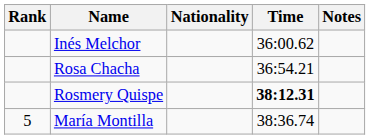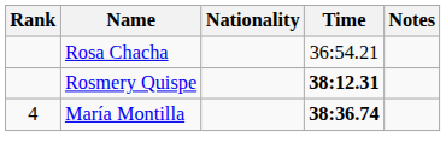- row: Inés Melchor | 36:00.62
María Montilla | Rank: 5 -> 4
María Montilla | Time: normal -> bold
